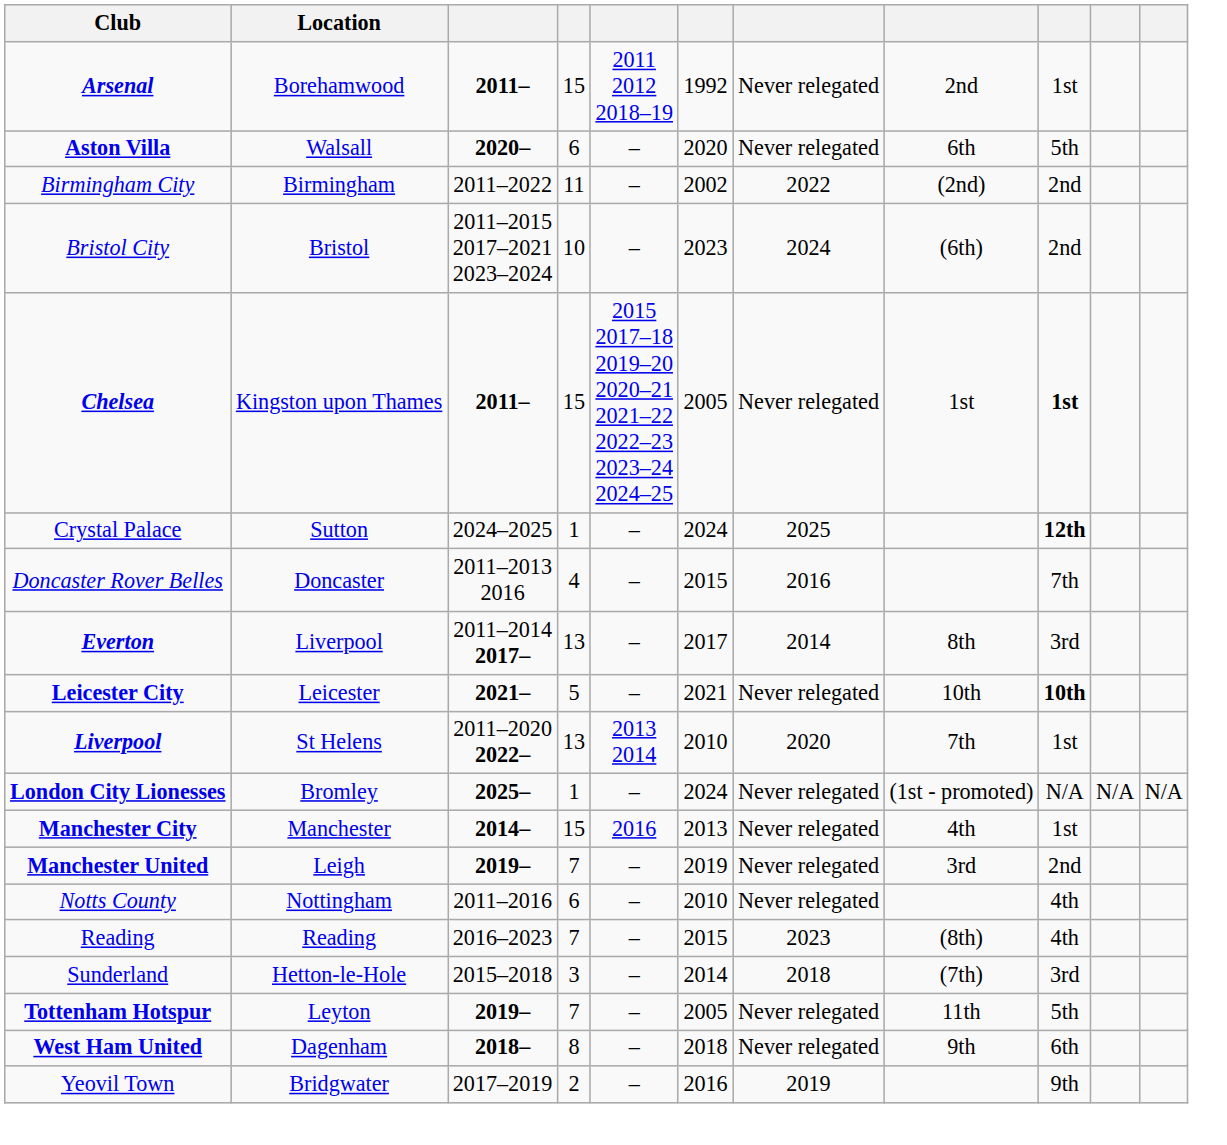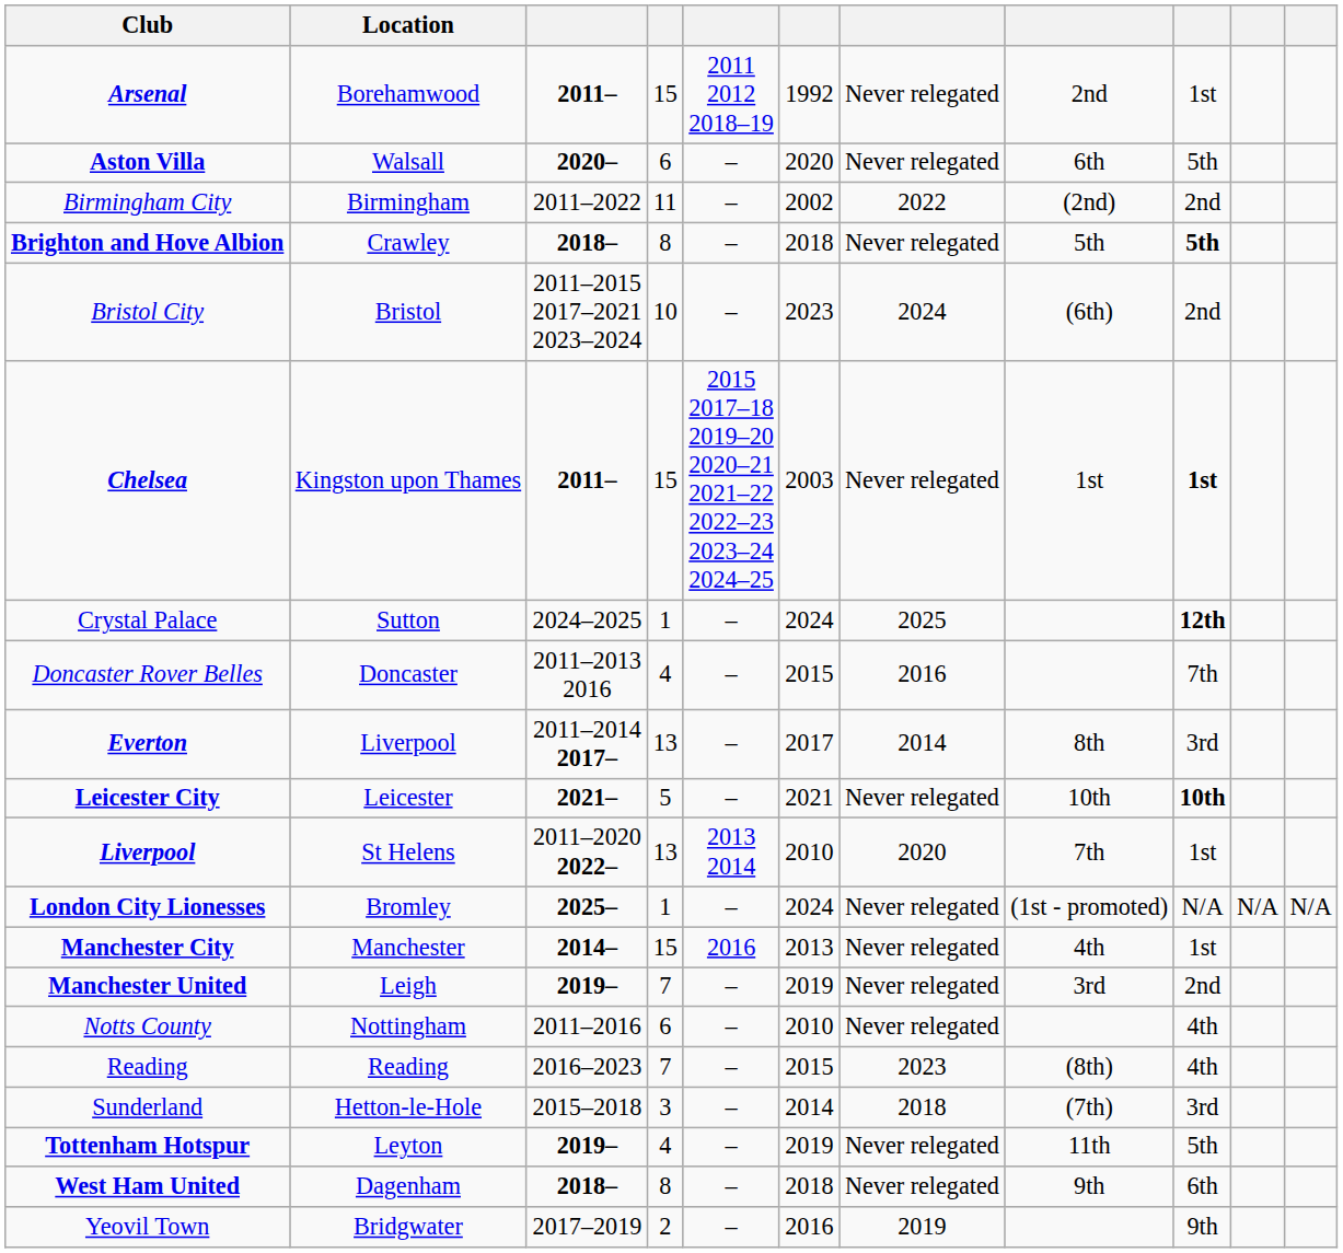+ row: Brighton and Hove Albion | Crawley | 2018– | 8 | – | 2018 | Never relegated | 5th | 5th
Chelsea | column 6: 2005 -> 2003
Tottenham Hotspur | column 4: 7 -> 4
Tottenham Hotspur | column 6: 2005 -> 2019
